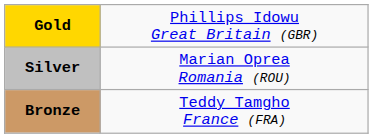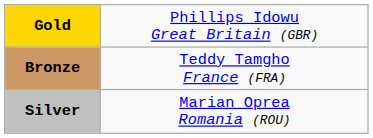rows swapped: Silver <-> Bronze
